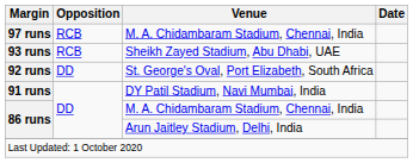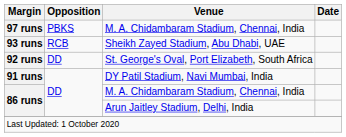97 runs | Opposition: RCB -> PBKS
